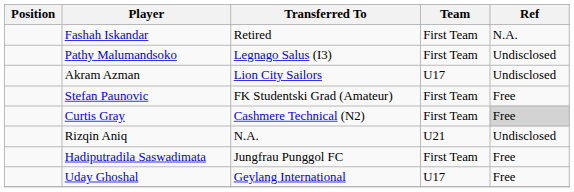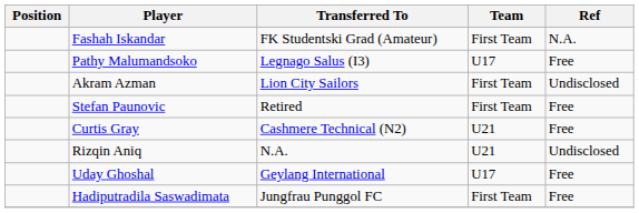Fashah Iskandar | Transferred To: Retired -> FK Studentski Grad (Amateur)
Pathy Malumandsoko | Team: First Team -> U17
Pathy Malumandsoko | Ref: Undisclosed -> Free
Akram Azman | Team: U17 -> First Team
Stefan Paunovic | Transferred To: FK Studentski Grad (Amateur) -> Retired
Curtis Gray | Team: First Team -> U21
Curtis Gray | Ref: lightgrey background -> no background
rows swapped: Uday Ghoshal <-> Hadiputradila Saswadimata
